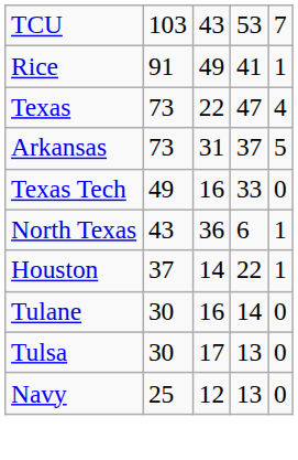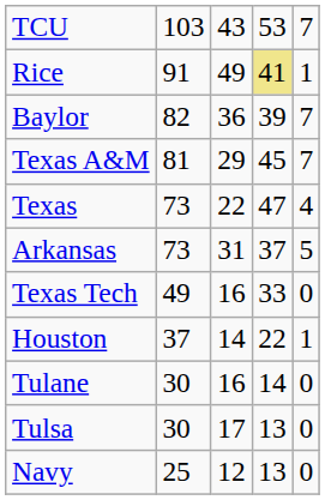Rice | column 4: no background -> khaki background
+ row: Baylor | 82 | 36 | 39 | 7
+ row: Texas A&M | 81 | 29 | 45 | 7
- row: North Texas | 43 | 36 | 6 | 1
